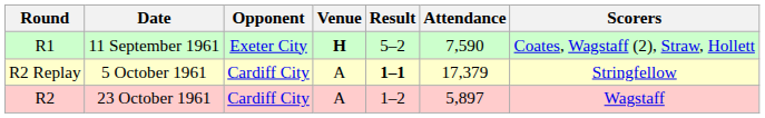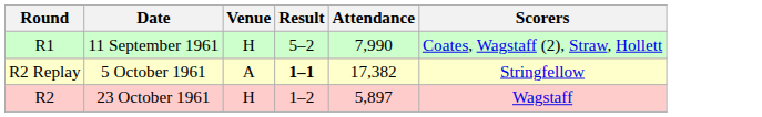- column: Opponent | Exeter City | Cardiff City | Cardiff City
11 September 1961 | Venue: bold -> normal
11 September 1961 | Attendance: 7,590 -> 7,990
5 October 1961 | Attendance: 17,379 -> 17,382
23 October 1961 | Venue: A -> H
